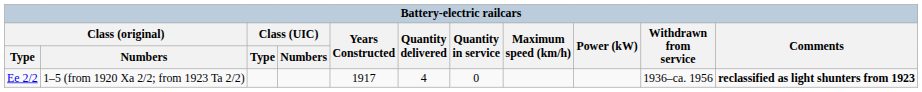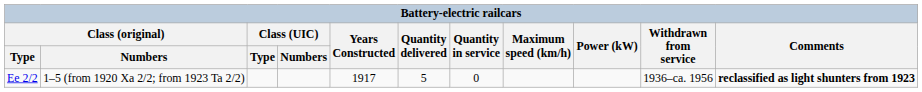Ee 2/2 | Quantity delivered: 4 -> 5
